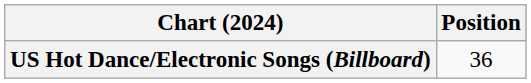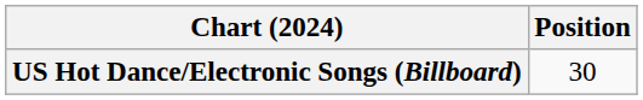US Hot Dance/Electronic Songs (Billboard) | Position: 36 -> 30
